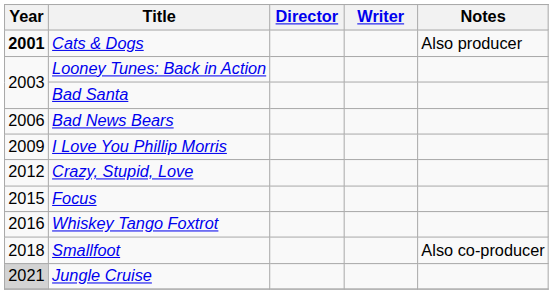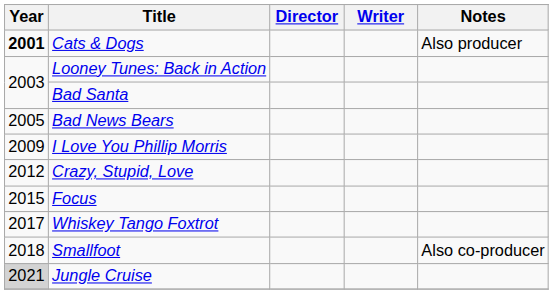Bad News Bears | Year: 2006 -> 2005
Whiskey Tango Foxtrot | Year: 2016 -> 2017
